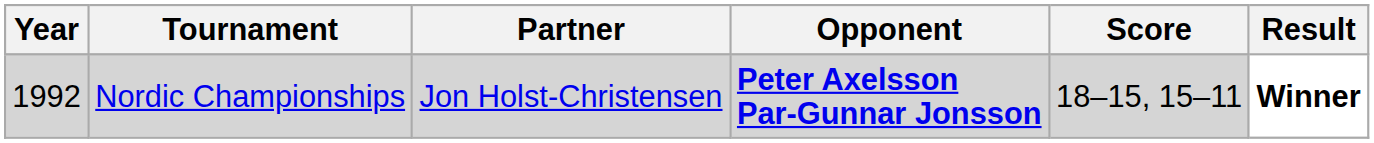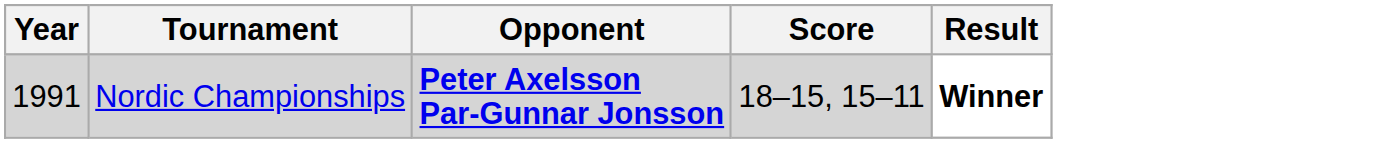- column: Partner | Jon Holst-Christensen
Nordic Championships | Year: 1992 -> 1991
